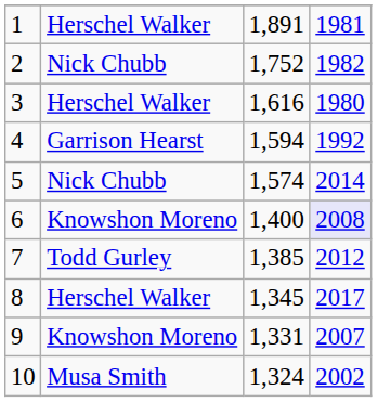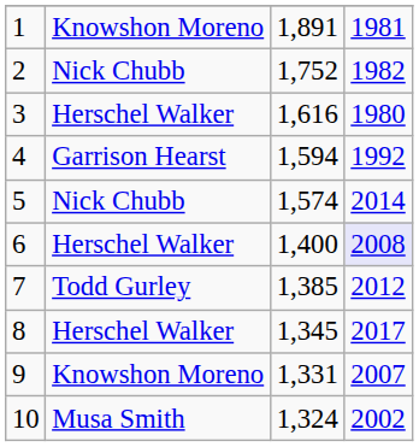1 | column 2: Herschel Walker -> Knowshon Moreno
6 | column 2: Knowshon Moreno -> Herschel Walker
